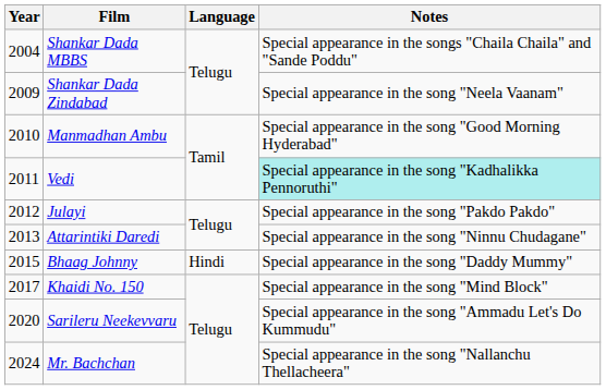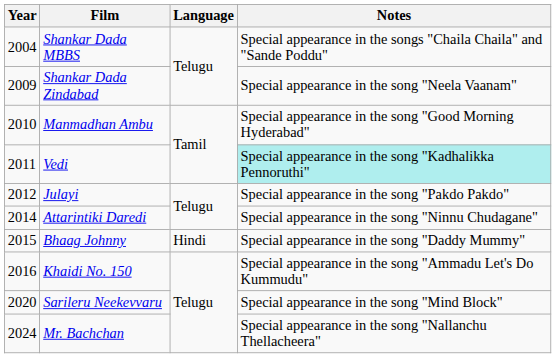Attarintiki Daredi | Year: 2013 -> 2014
Khaidi No. 150 | Year: 2017 -> 2016
Khaidi No. 150 | Notes: Special appearance in the song "Mind Block" -> Special appearance in the song "Ammadu Let's Do Kummudu"
Sarileru Neekevvaru | Notes: Special appearance in the song "Ammadu Let's Do Kummudu" -> Special appearance in the song "Mind Block"
